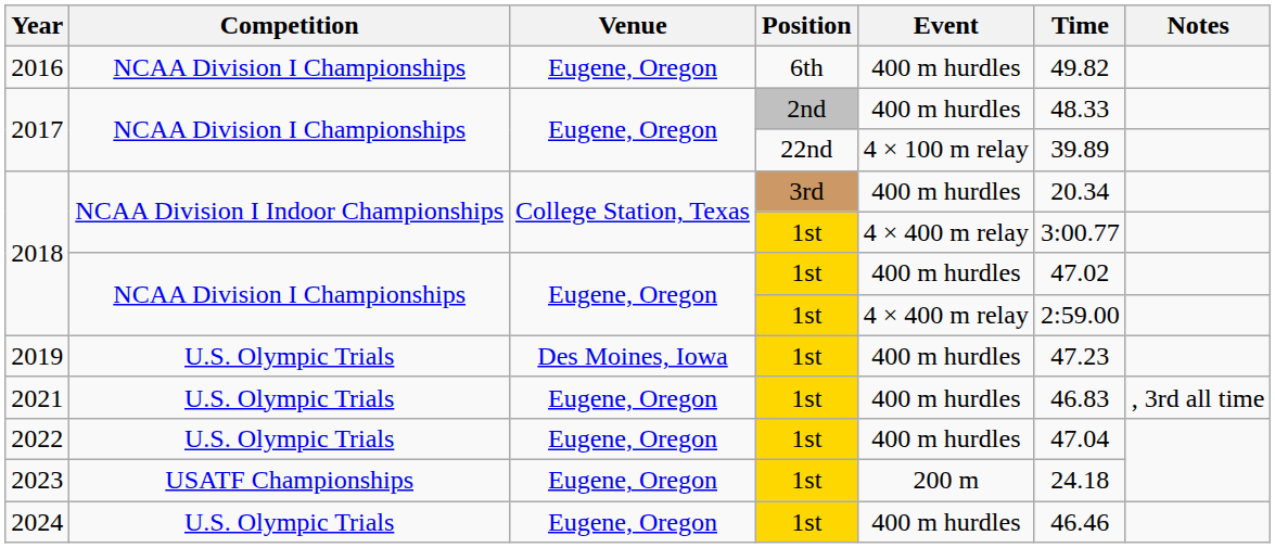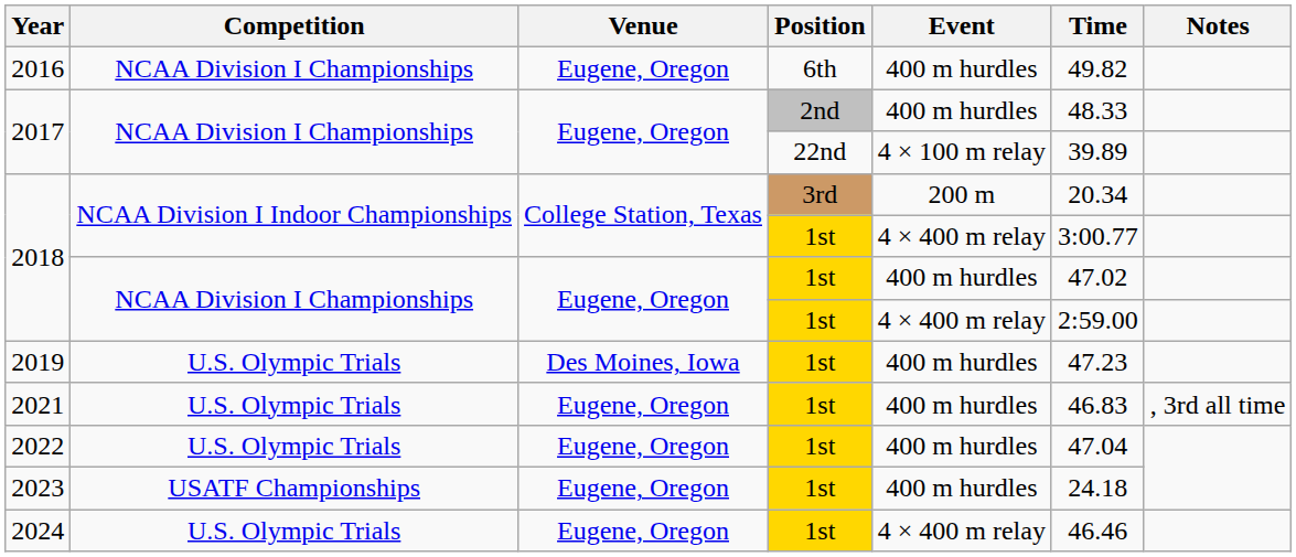2018 / 3rd | Event: 400 m hurdles -> 200 m
2023 | Event: 200 m -> 400 m hurdles
2024 | Event: 400 m hurdles -> 4 × 400 m relay
